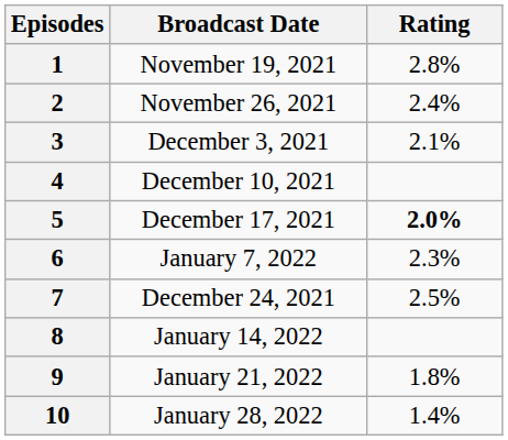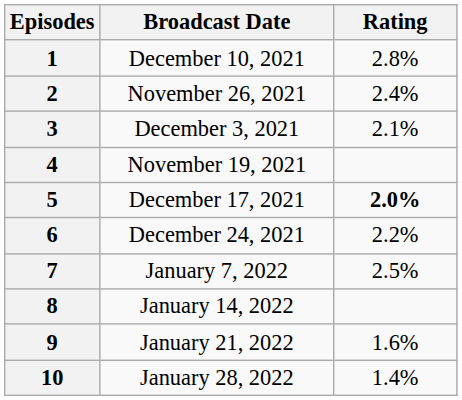1 | Broadcast Date: November 19, 2021 -> December 10, 2021
4 | Broadcast Date: December 10, 2021 -> November 19, 2021
6 | Broadcast Date: January 7, 2022 -> December 24, 2021
6 | Rating: 2.3% -> 2.2%
7 | Broadcast Date: December 24, 2021 -> January 7, 2022
9 | Rating: 1.8% -> 1.6%
